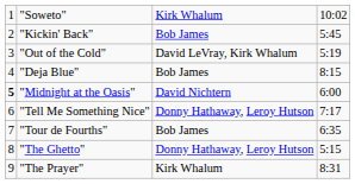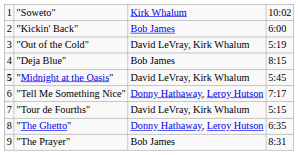"Kickin' Back" | column 4: 5:45 -> 6:00
"Midnight at the Oasis" | column 3: David Nichtern -> David LeVray, Kirk Whalum
"Midnight at the Oasis" | column 4: 6:00 -> 5:45
"Tour de Fourths" | column 3: Bob James -> David LeVray, Kirk Whalum
"Tour de Fourths" | column 4: 6:35 -> 5:15
"The Ghetto" | column 4: 5:15 -> 6:35
"The Prayer" | column 3: Kirk Whalum -> Bob James
